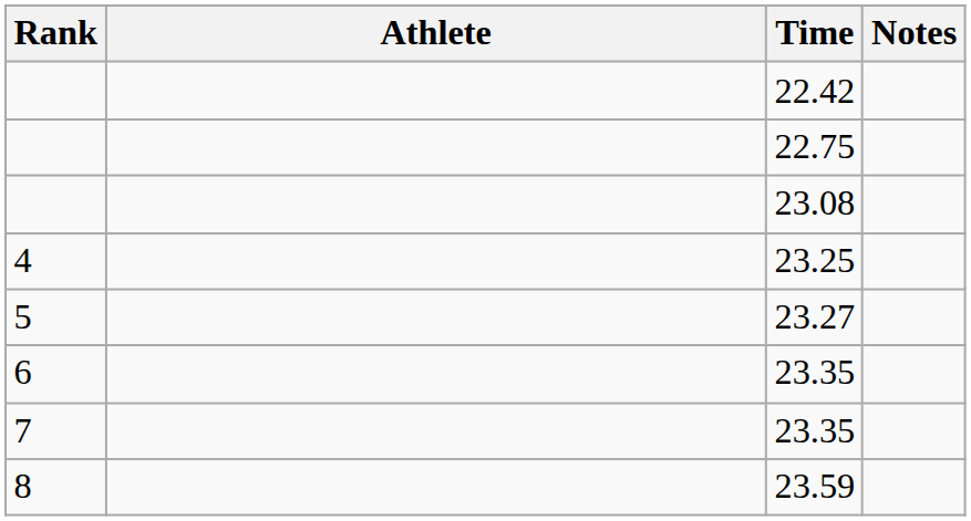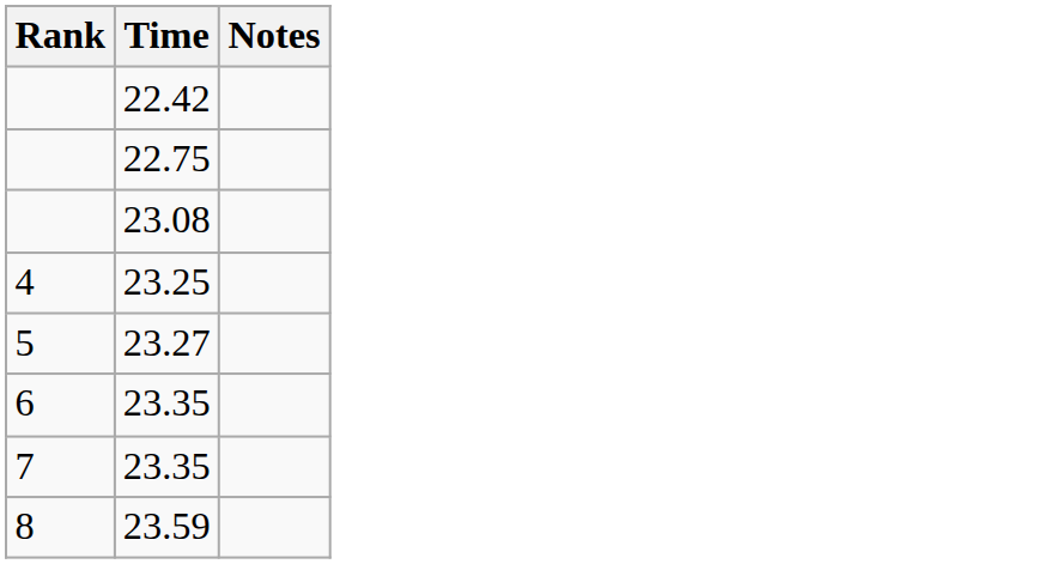- column: Athlete
